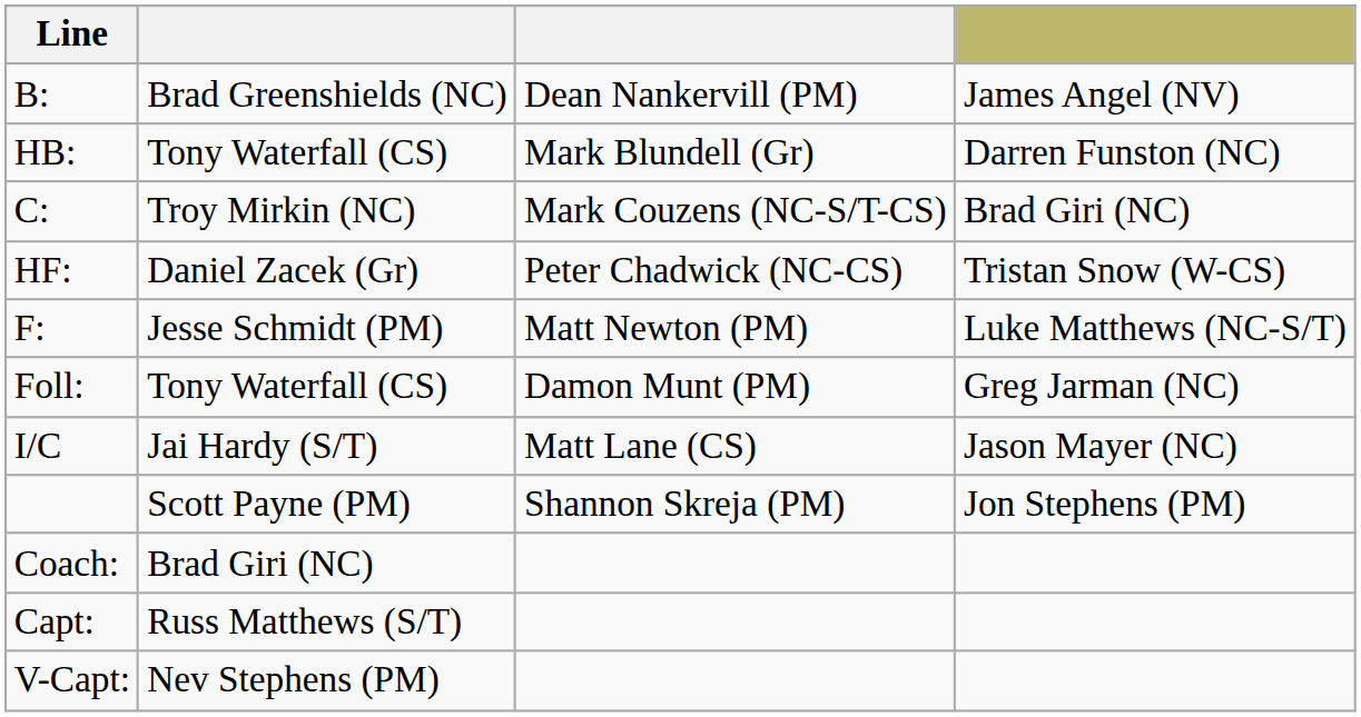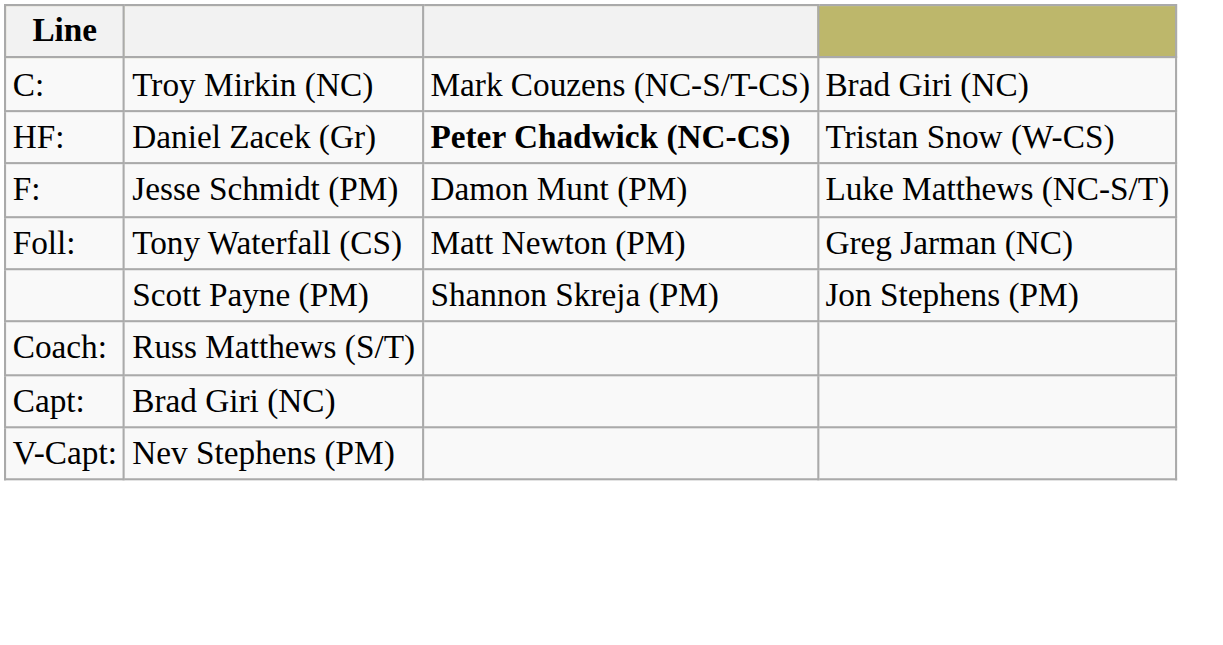- row: B: | Brad Greenshields (NC) | Dean Nankervill (PM) | James Angel (NV)
- row: HB: | Tony Waterfall (CS) | Mark Blundell (Gr) | Darren Funston (NC)
HF: | column 3: normal -> bold
F: | column 3: Matt Newton (PM) -> Damon Munt (PM)
Foll: | column 3: Damon Munt (PM) -> Matt Newton (PM)
- row: I/C | Jai Hardy (S/T) | Matt Lane (CS) | Jason Mayer (NC)
Coach: | column 2: Brad Giri (NC) -> Russ Matthews (S/T)
Capt: | column 2: Russ Matthews (S/T) -> Brad Giri (NC)
